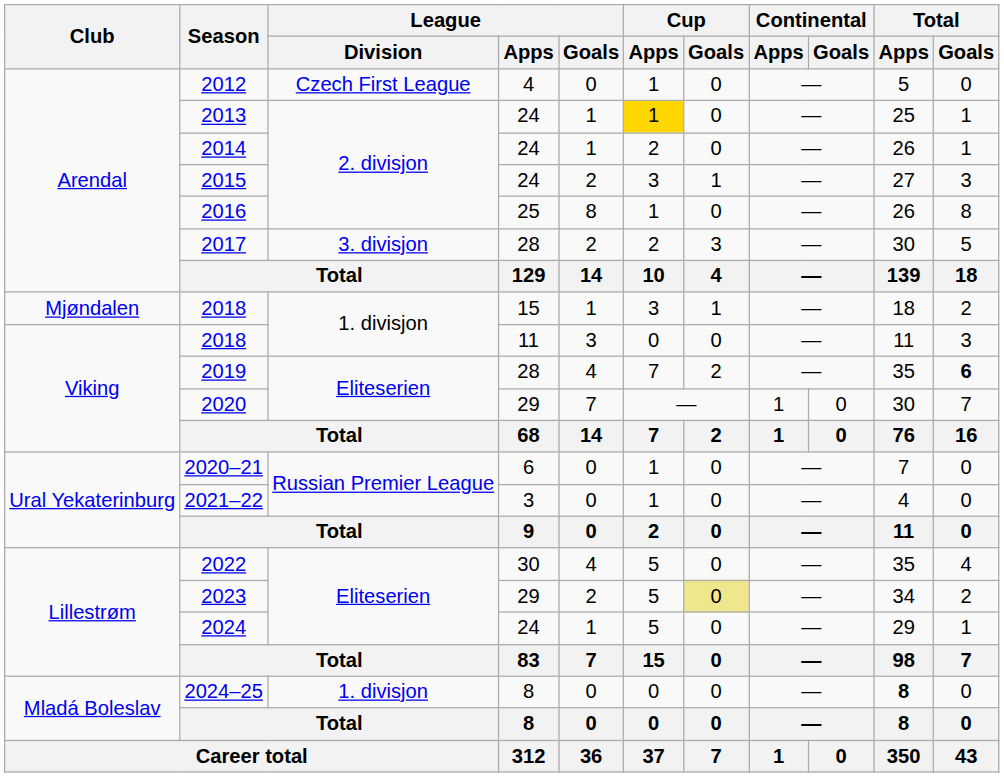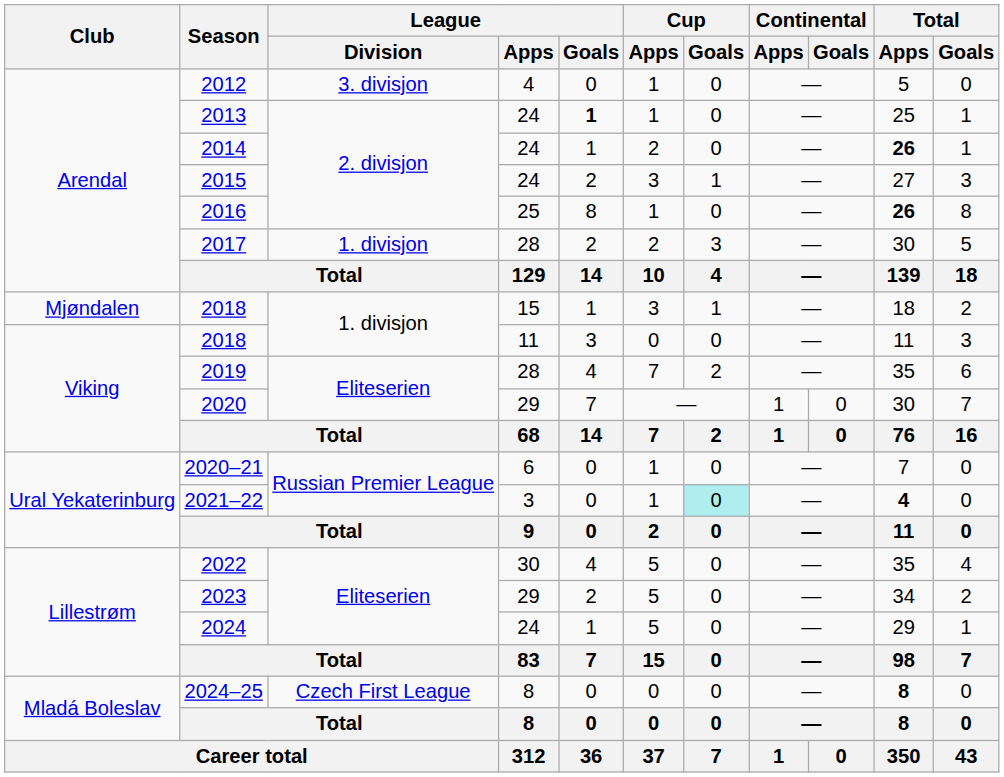2012 | League / Division: Czech First League -> 3. divisjon
2013 | League / Goals: normal -> bold
2013 | Cup / Apps: gold background -> no background
2014 | Total / Apps: normal -> bold
2016 | Total / Apps: normal -> bold
2017 | League / Division: 3. divisjon -> 1. divisjon
2019 | Total / Goals: bold -> normal
2021–22 | Cup / Goals: no background -> paleturquoise background
2021–22 | Total / Apps: normal -> bold
2023 | Cup / Goals: khaki background -> no background
2024–25 | League / Division: 1. divisjon -> Czech First League
